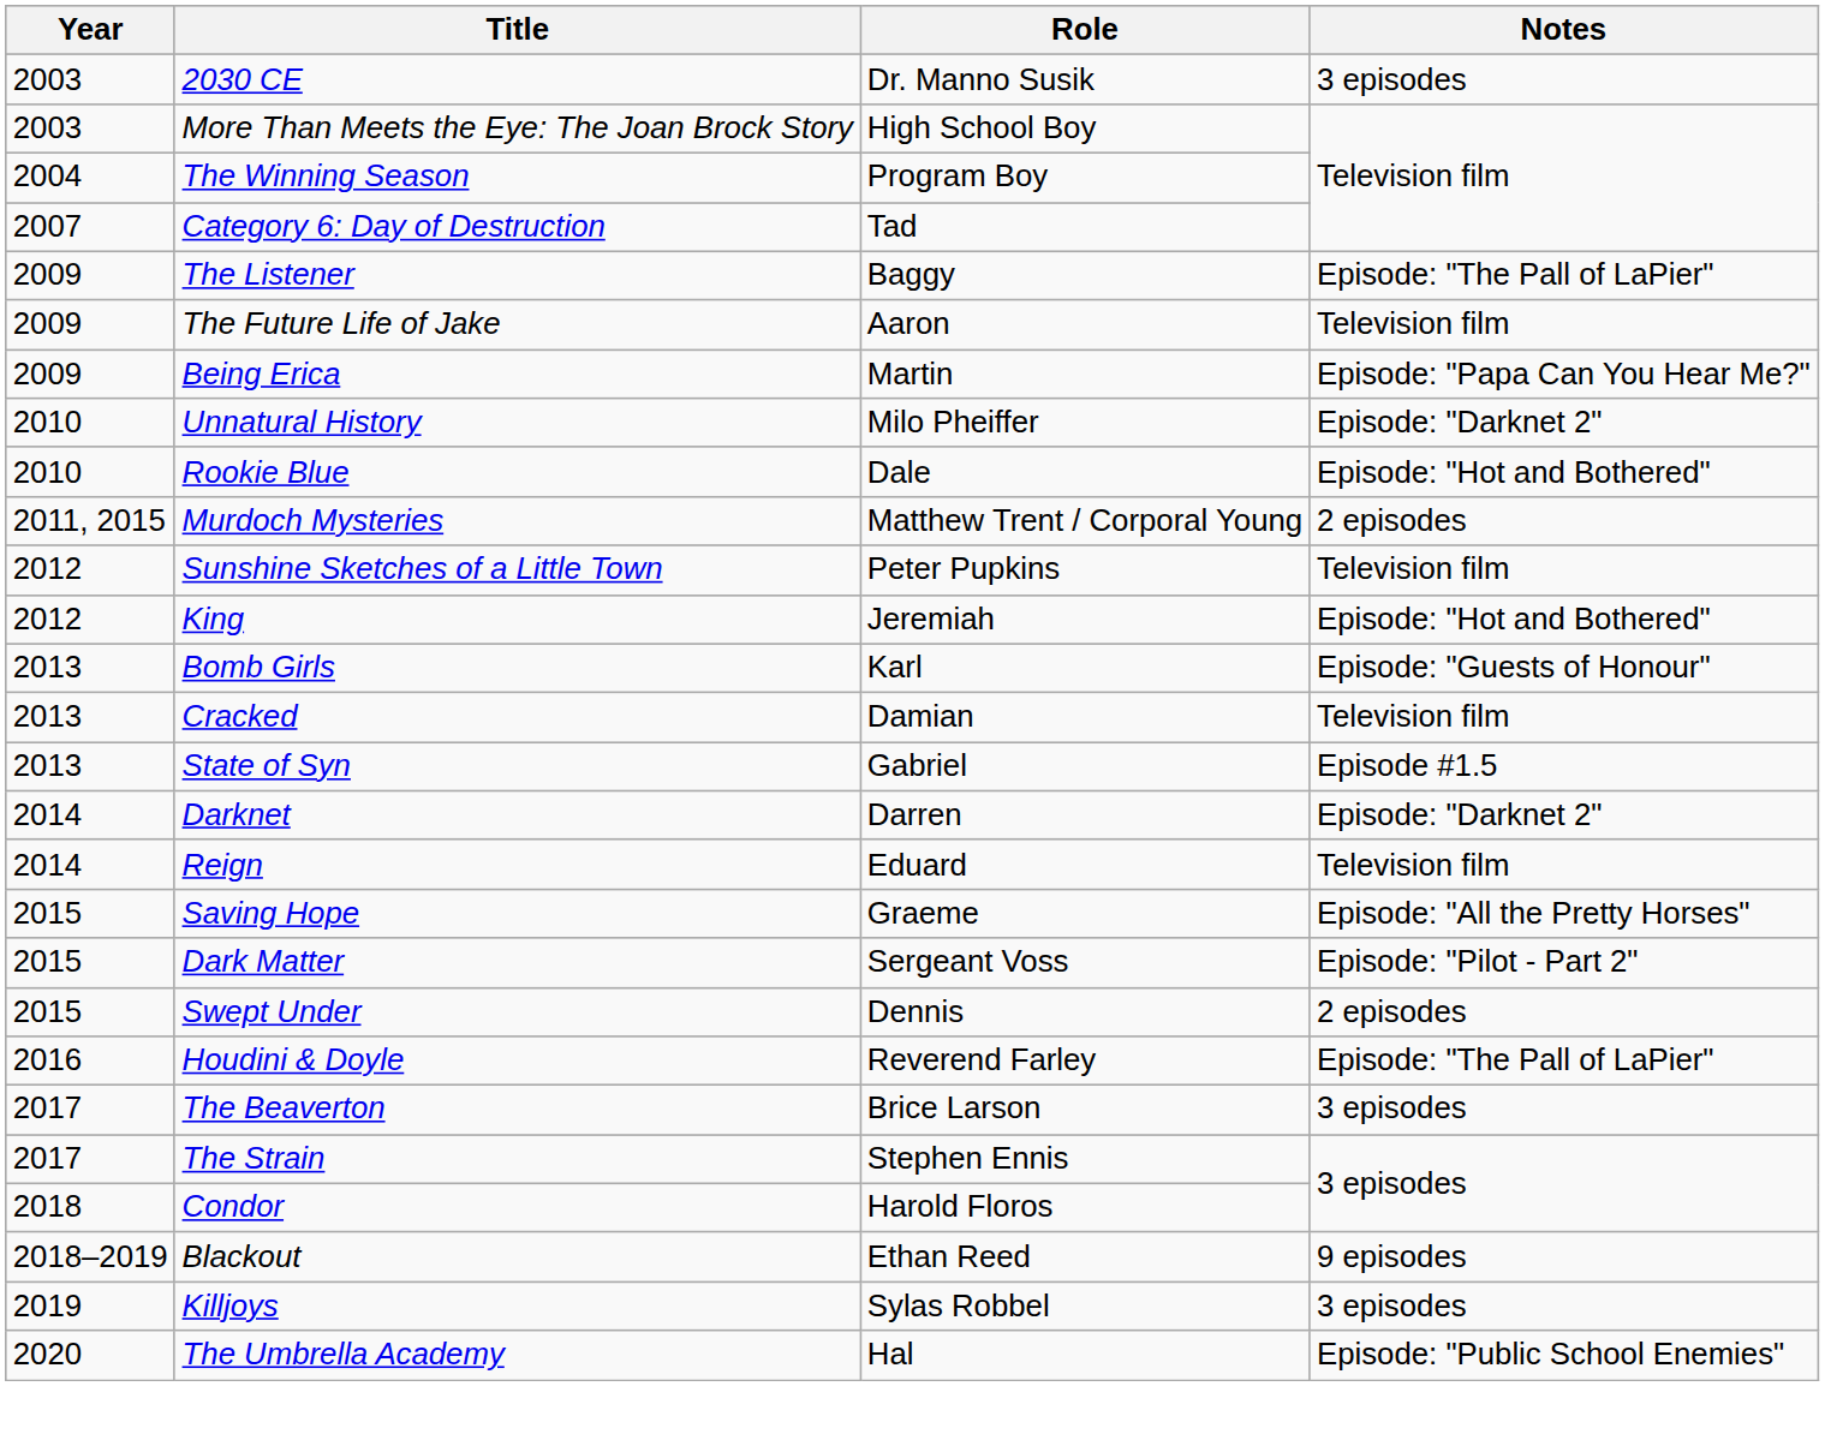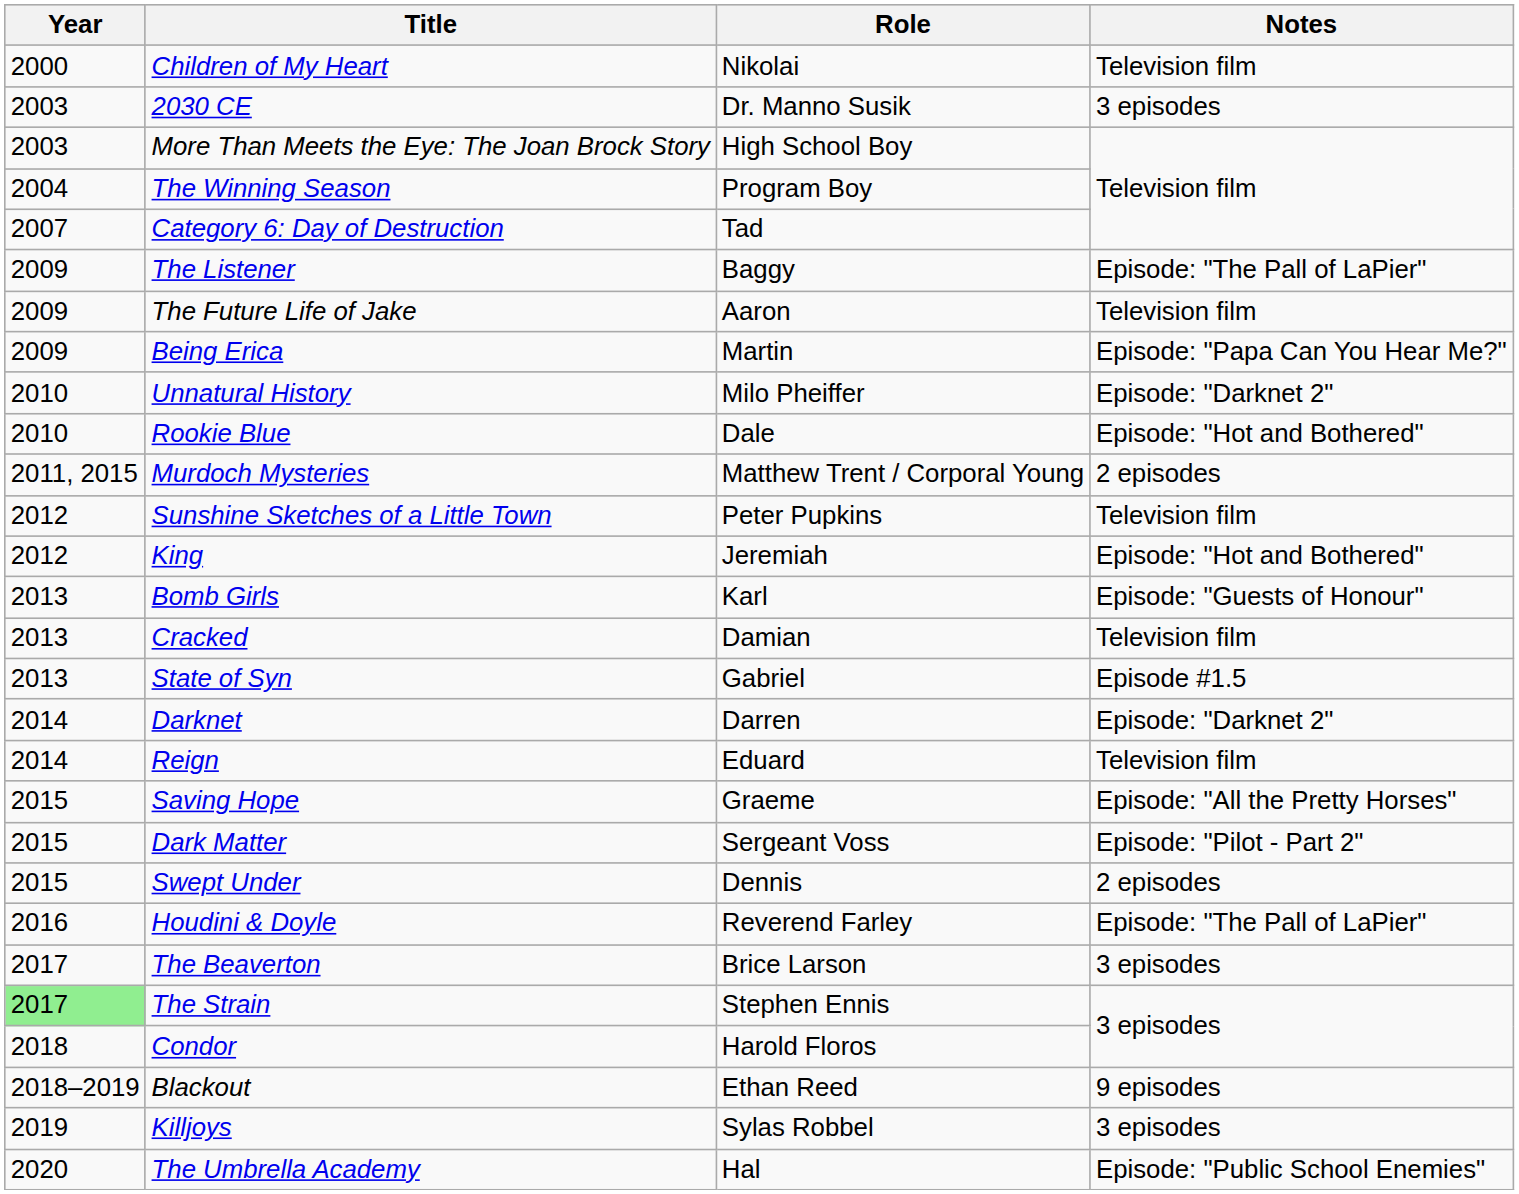+ row: 2000 | Children of My Heart | Nikolai | Television film
The Strain | Year: no background -> lightgreen background
